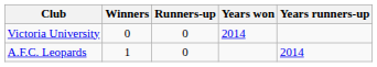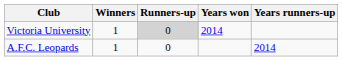Victoria University | Winners: 0 -> 1
Victoria University | Runners-up: no background -> lightgrey background
